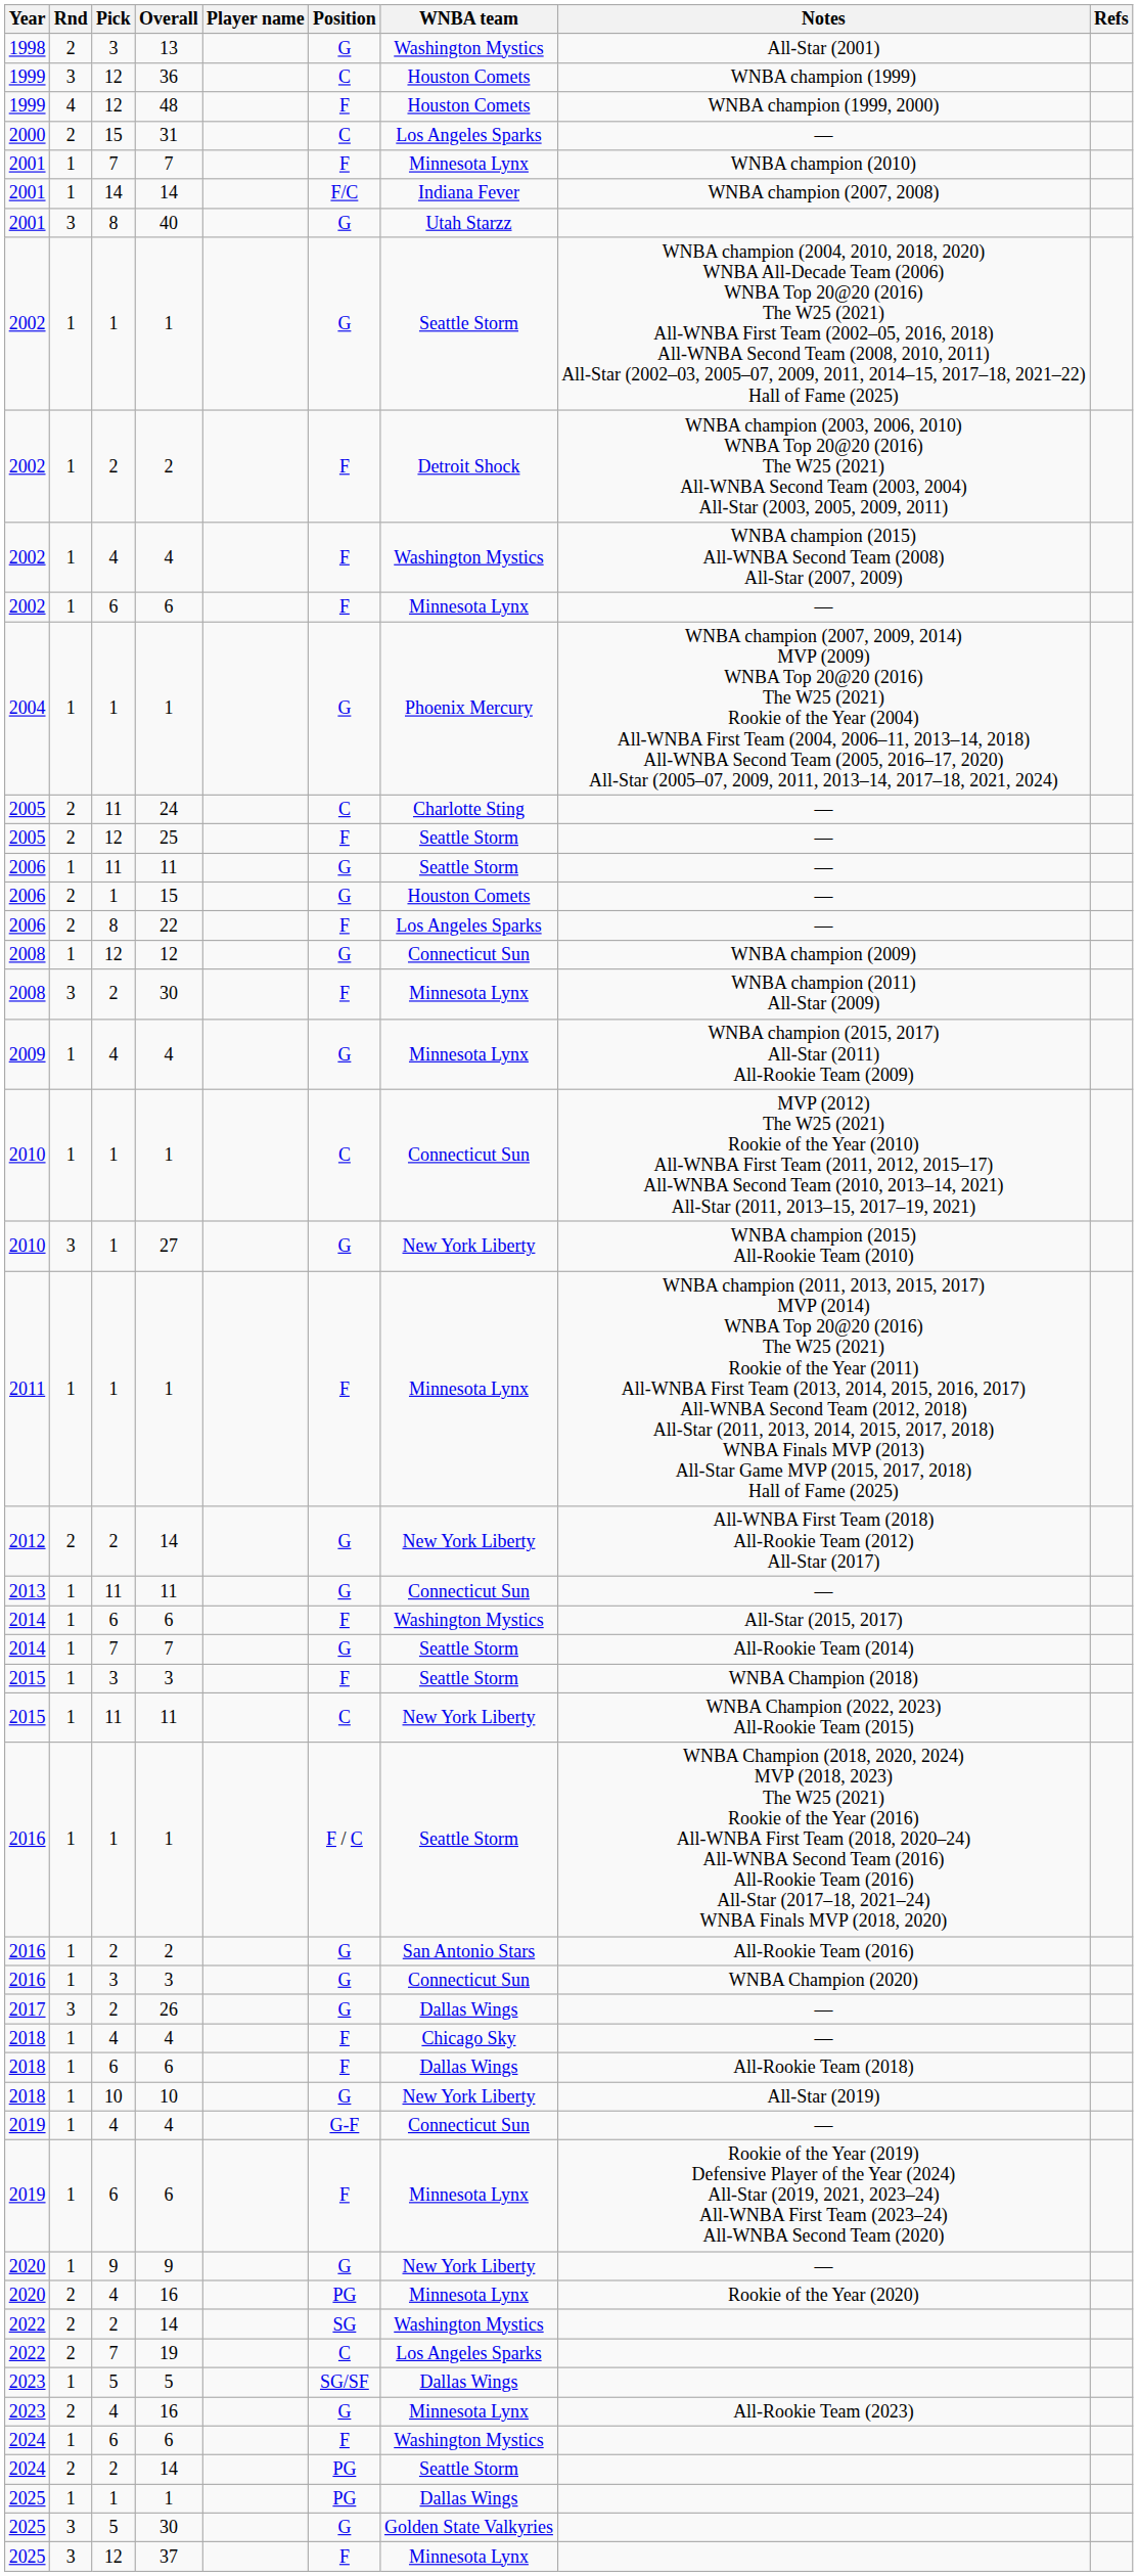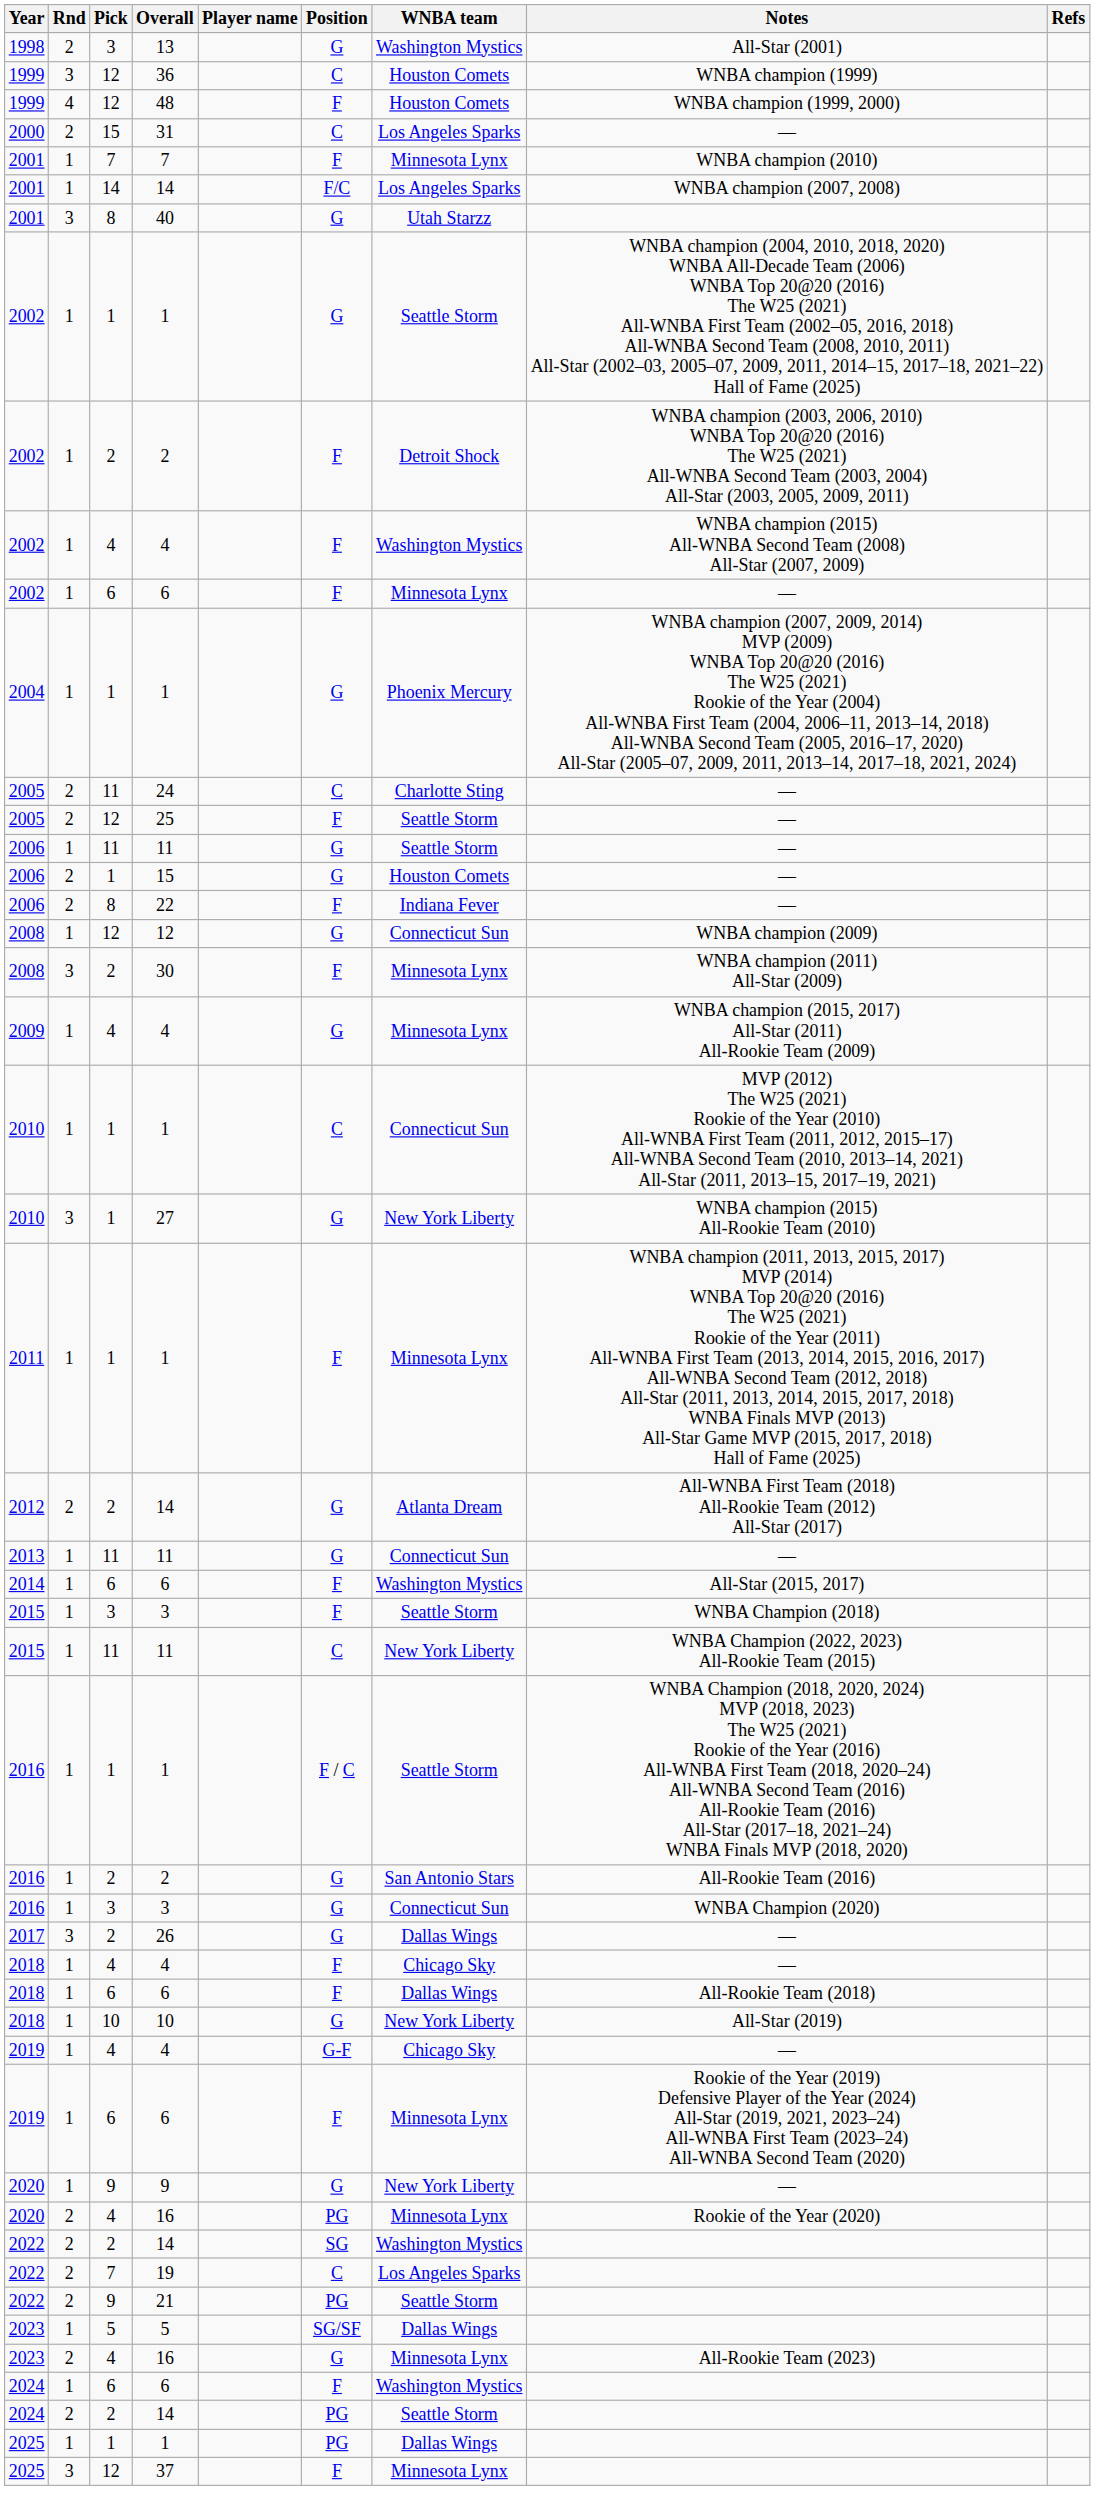2001 / 14 | WNBA team: Indiana Fever -> Los Angeles Sparks
22 | WNBA team: Los Angeles Sparks -> Indiana Fever
2012 / 14 | WNBA team: New York Liberty -> Atlanta Dream
- row: 2014 | 1 | 7 | 7 | G | Seattle Storm | All-Rookie Team (2014)
2019 / 4 | WNBA team: Connecticut Sun -> Chicago Sky
+ row: 2022 | 2 | 9 | 21 | PG | Seattle Storm
- row: 2025 | 3 | 5 | 30 | G | Golden State Valkyries
